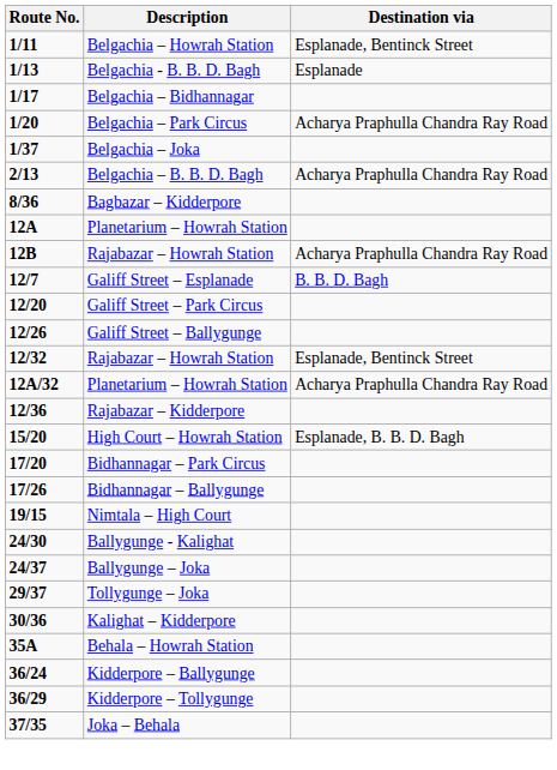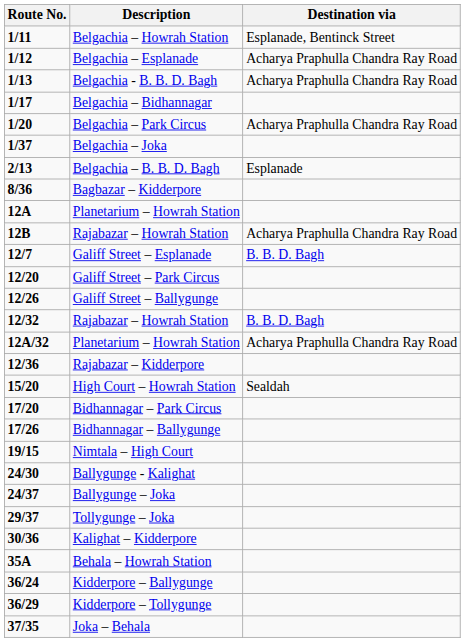+ row: 1/12 | Belgachia – Esplanade | Acharya Praphulla Chandra Ray Road
Belgachia - B. B. D. Bagh | Destination via: Esplanade -> Acharya Praphulla Chandra Ray Road
Belgachia – B. B. D. Bagh | Destination via: Acharya Praphulla Chandra Ray Road -> Esplanade
12/32 / Rajabazar – Howrah Station | Destination via: Esplanade, Bentinck Street -> B. B. D. Bagh
High Court – Howrah Station | Destination via: Esplanade, B. B. D. Bagh -> Sealdah
